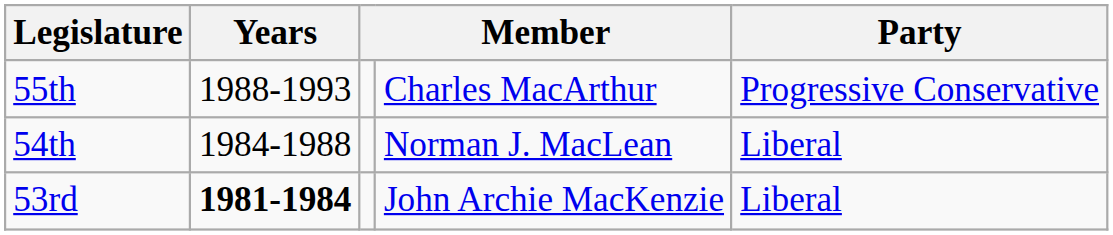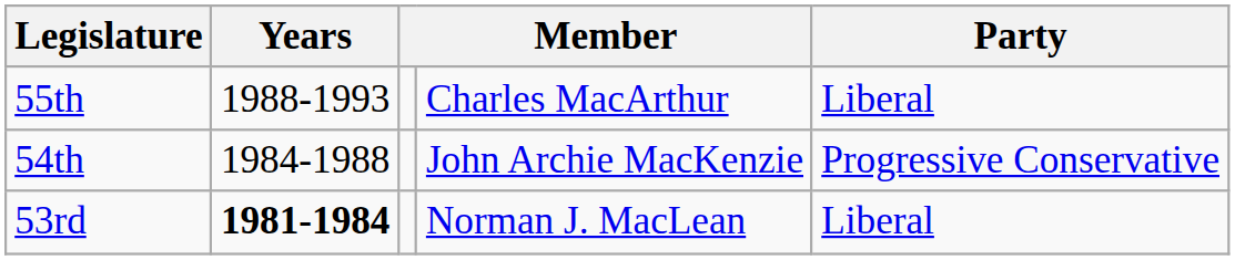55th | Party: Progressive Conservative -> Liberal
54th | column 4: Norman J. MacLean -> John Archie MacKenzie
54th | Party: Liberal -> Progressive Conservative
53rd | column 4: John Archie MacKenzie -> Norman J. MacLean
